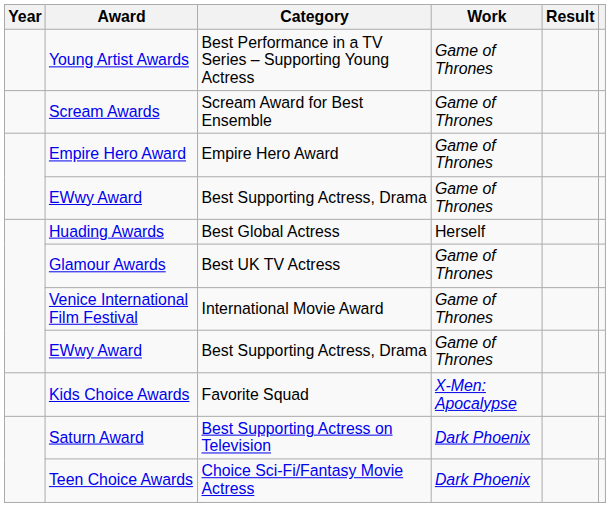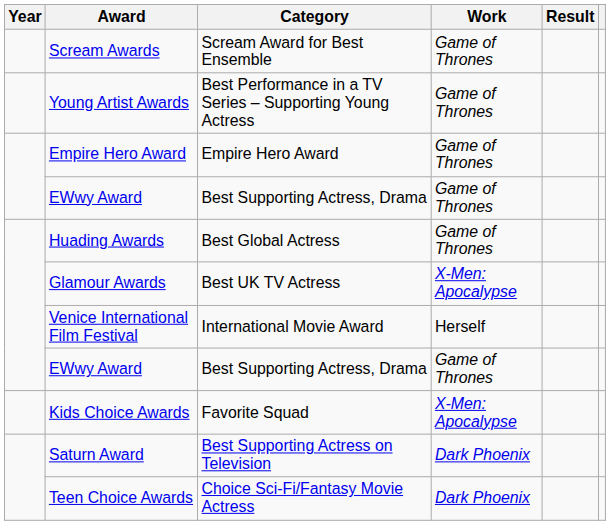rows swapped: Scream Awards <-> Young Artist Awards
Huading Awards | Work: Herself -> Game of Thrones
Glamour Awards | Work: Game of Thrones -> X-Men: Apocalypse
Venice International Film Festival | Work: Game of Thrones -> Herself
